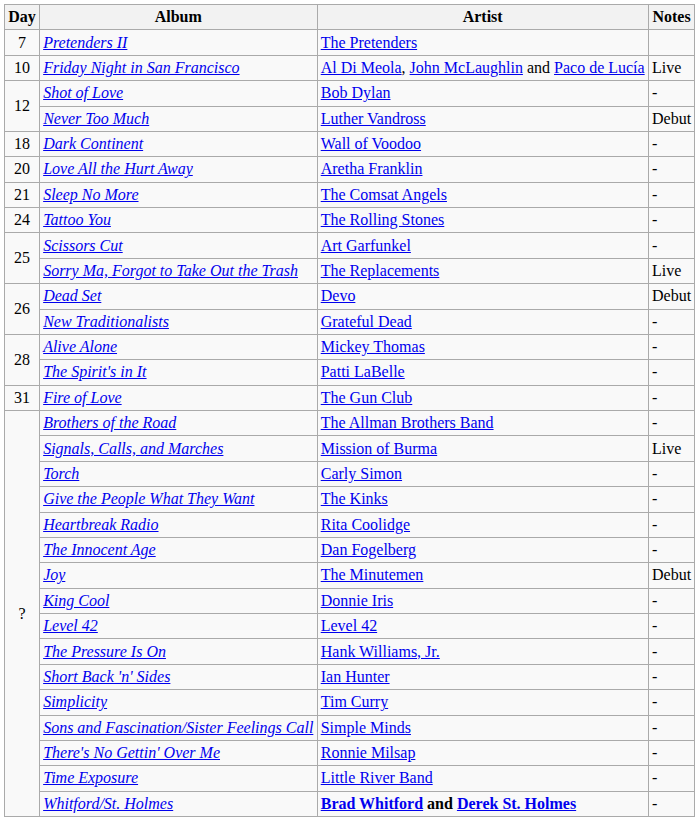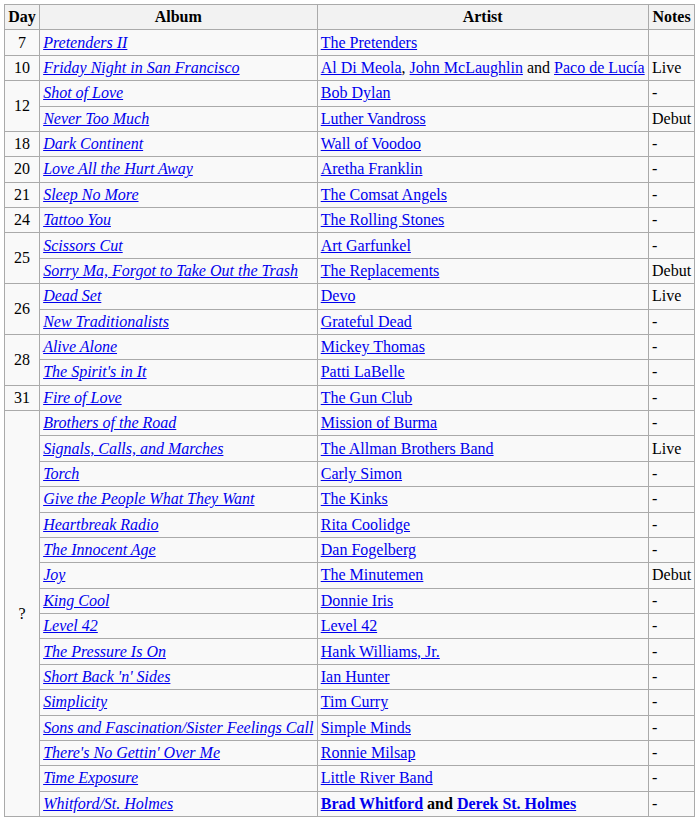Sorry Ma, Forgot to Take Out the Trash | Notes: Live -> Debut
Dead Set | Notes: Debut -> Live
Brothers of the Road | Artist: The Allman Brothers Band -> Mission of Burma
Signals, Calls, and Marches | Artist: Mission of Burma -> The Allman Brothers Band
